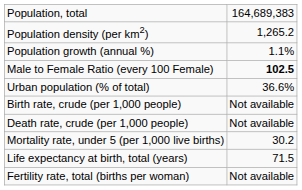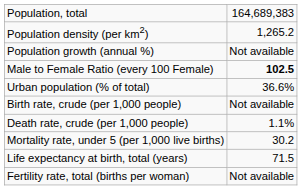Population growth (annual %) | column 2: 1.1% -> Not available
Death rate, crude (per 1,000 people) | column 2: Not available -> 1.1%
